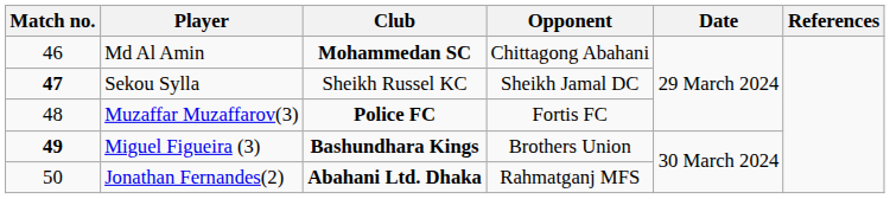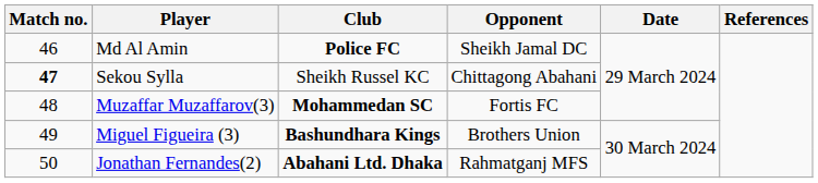Md Al Amin | Club: Mohammedan SC -> Police FC
Md Al Amin | Opponent: Chittagong Abahani -> Sheikh Jamal DC
Sekou Sylla | Opponent: Sheikh Jamal DC -> Chittagong Abahani
Muzaffar Muzaffarov(3) | Club: Police FC -> Mohammedan SC
Miguel Figueira (3) | Match no.: bold -> normal
